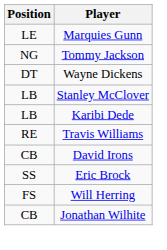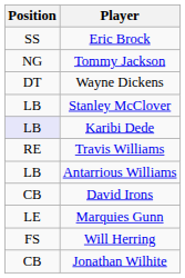rows swapped: Marquies Gunn <-> Eric Brock
Karibi Dede | Position: no background -> lavender background
+ row: LB | Antarrious Williams
